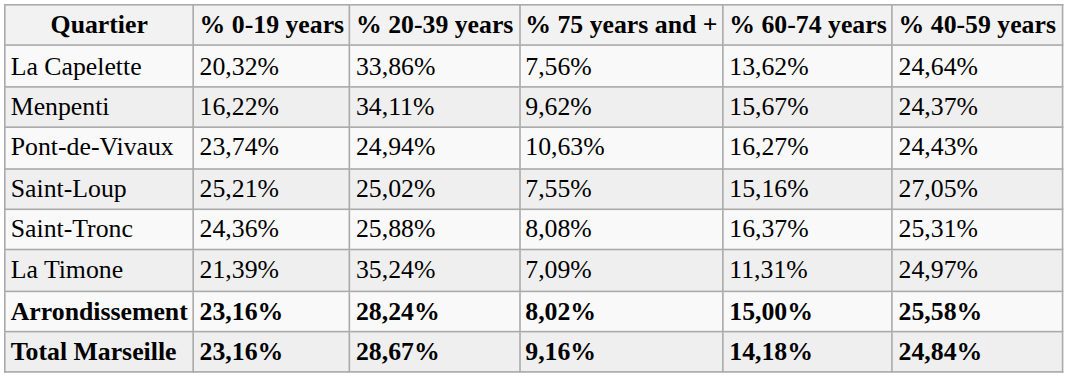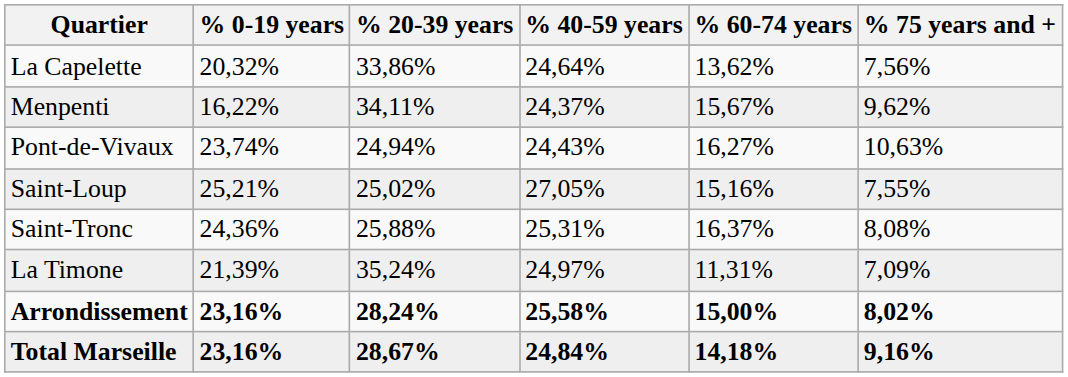columns swapped: % 40-59 years <-> % 75 years and +
